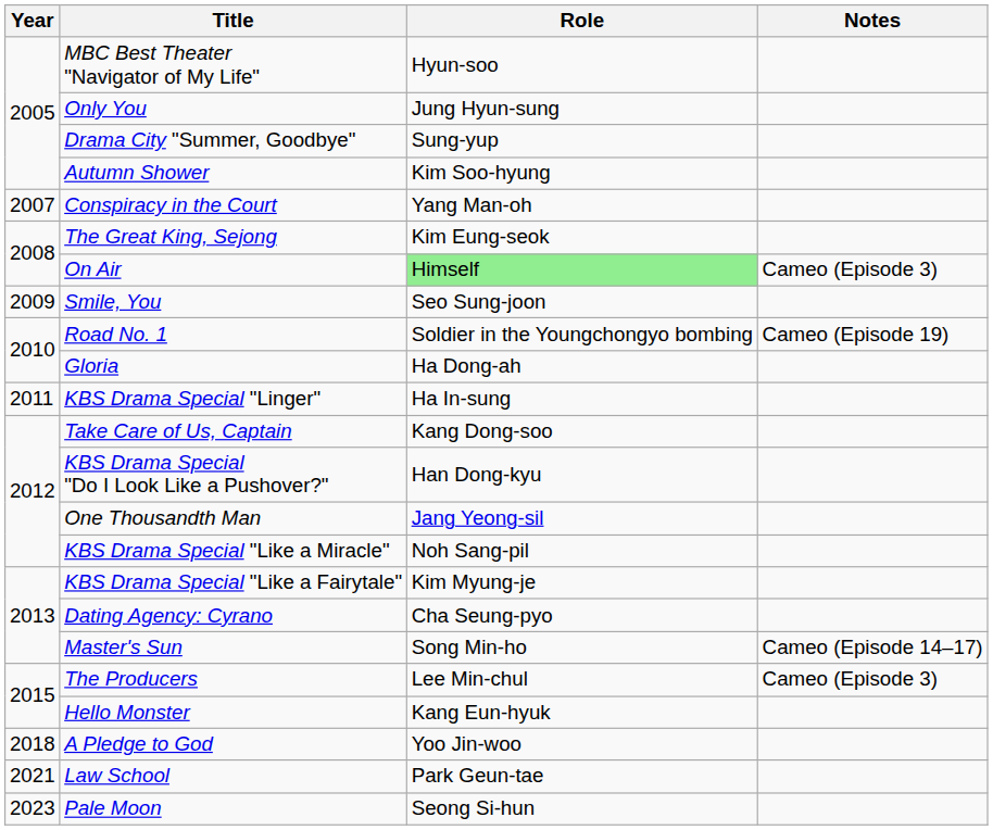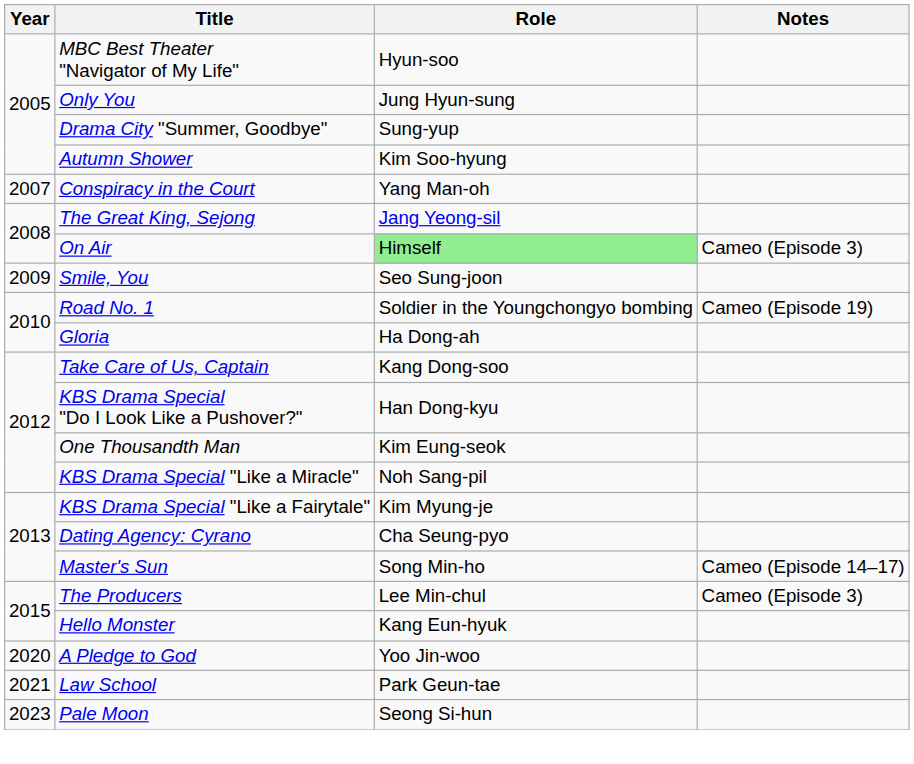The Great King, Sejong | Role: Kim Eung-seok -> Jang Yeong-sil
- row: 2011 | KBS Drama Special "Linger" | Ha In-sung
One Thousandth Man | Role: Jang Yeong-sil -> Kim Eung-seok
A Pledge to God | Year: 2018 -> 2020
